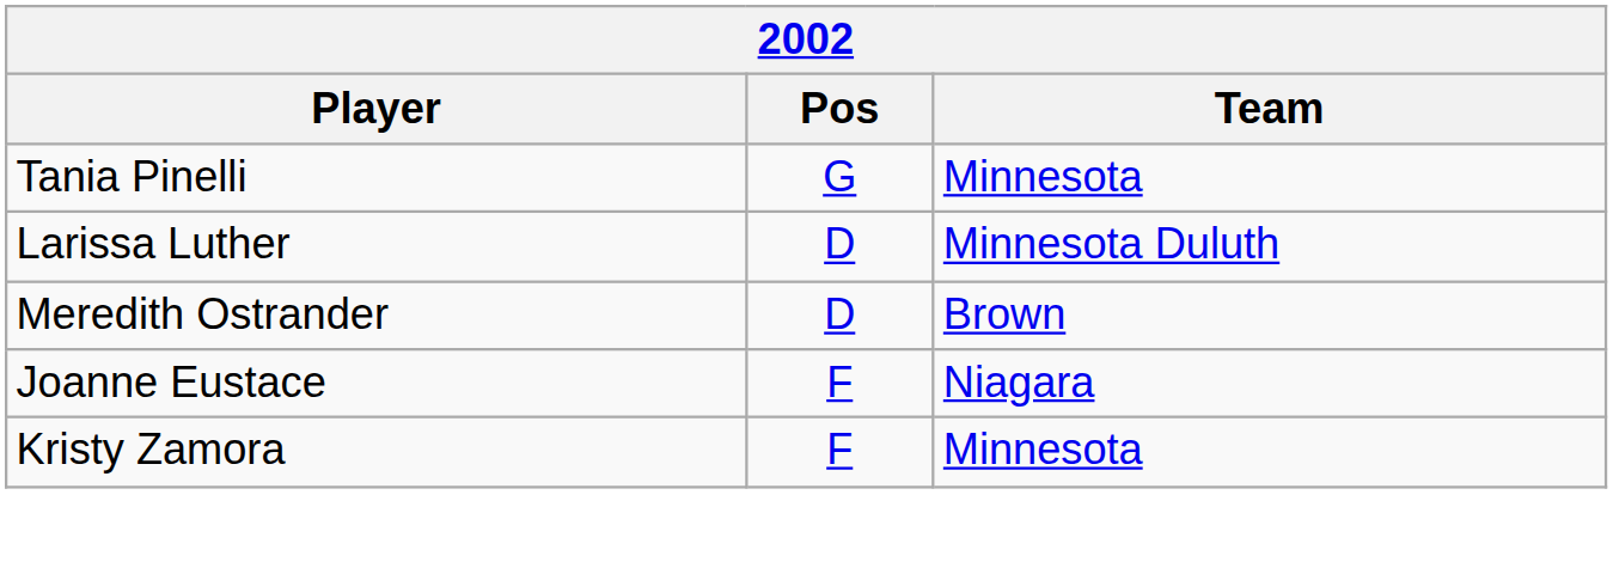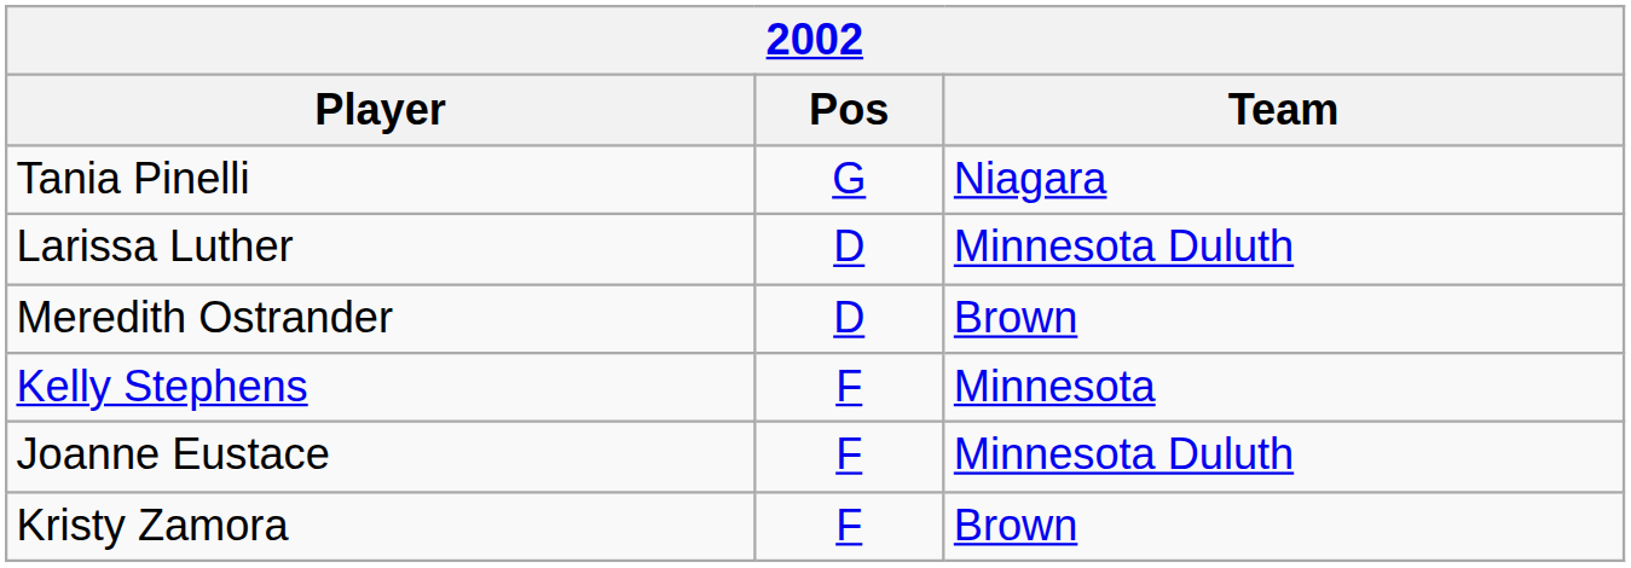Tania Pinelli | Team: Minnesota -> Niagara
+ row: Kelly Stephens | F | Minnesota
Joanne Eustace | Team: Niagara -> Minnesota Duluth
Kristy Zamora | Team: Minnesota -> Brown
